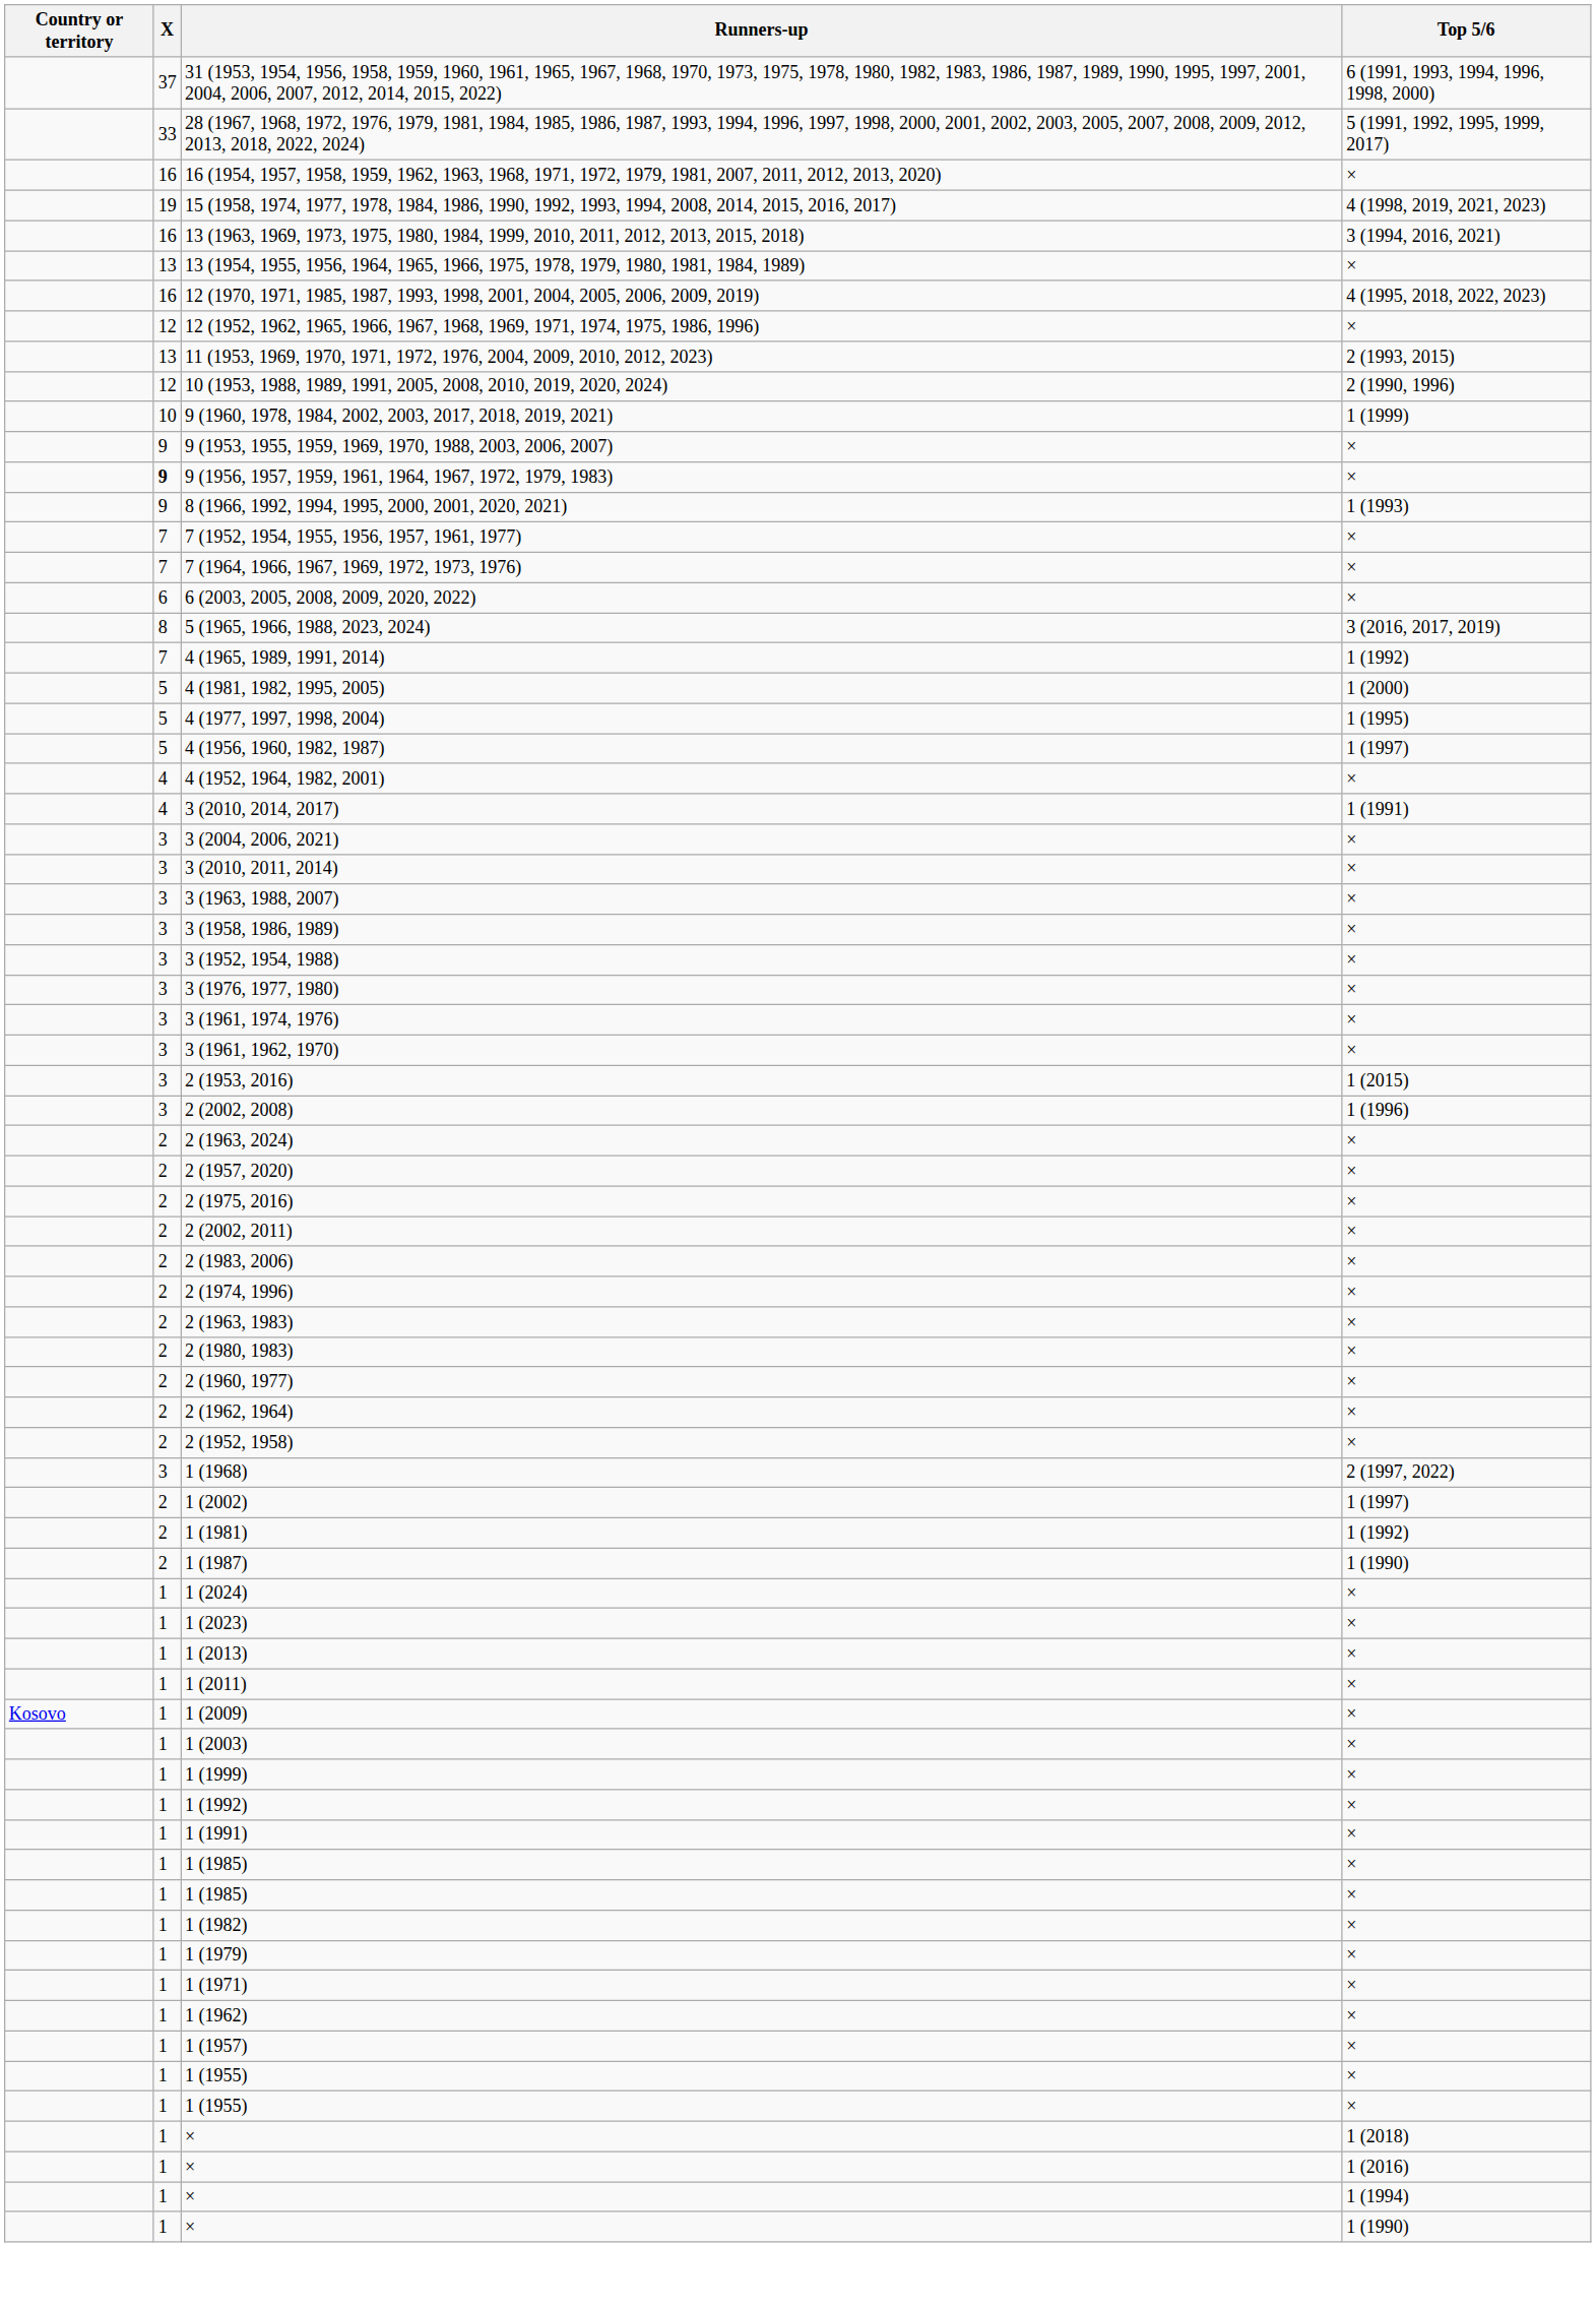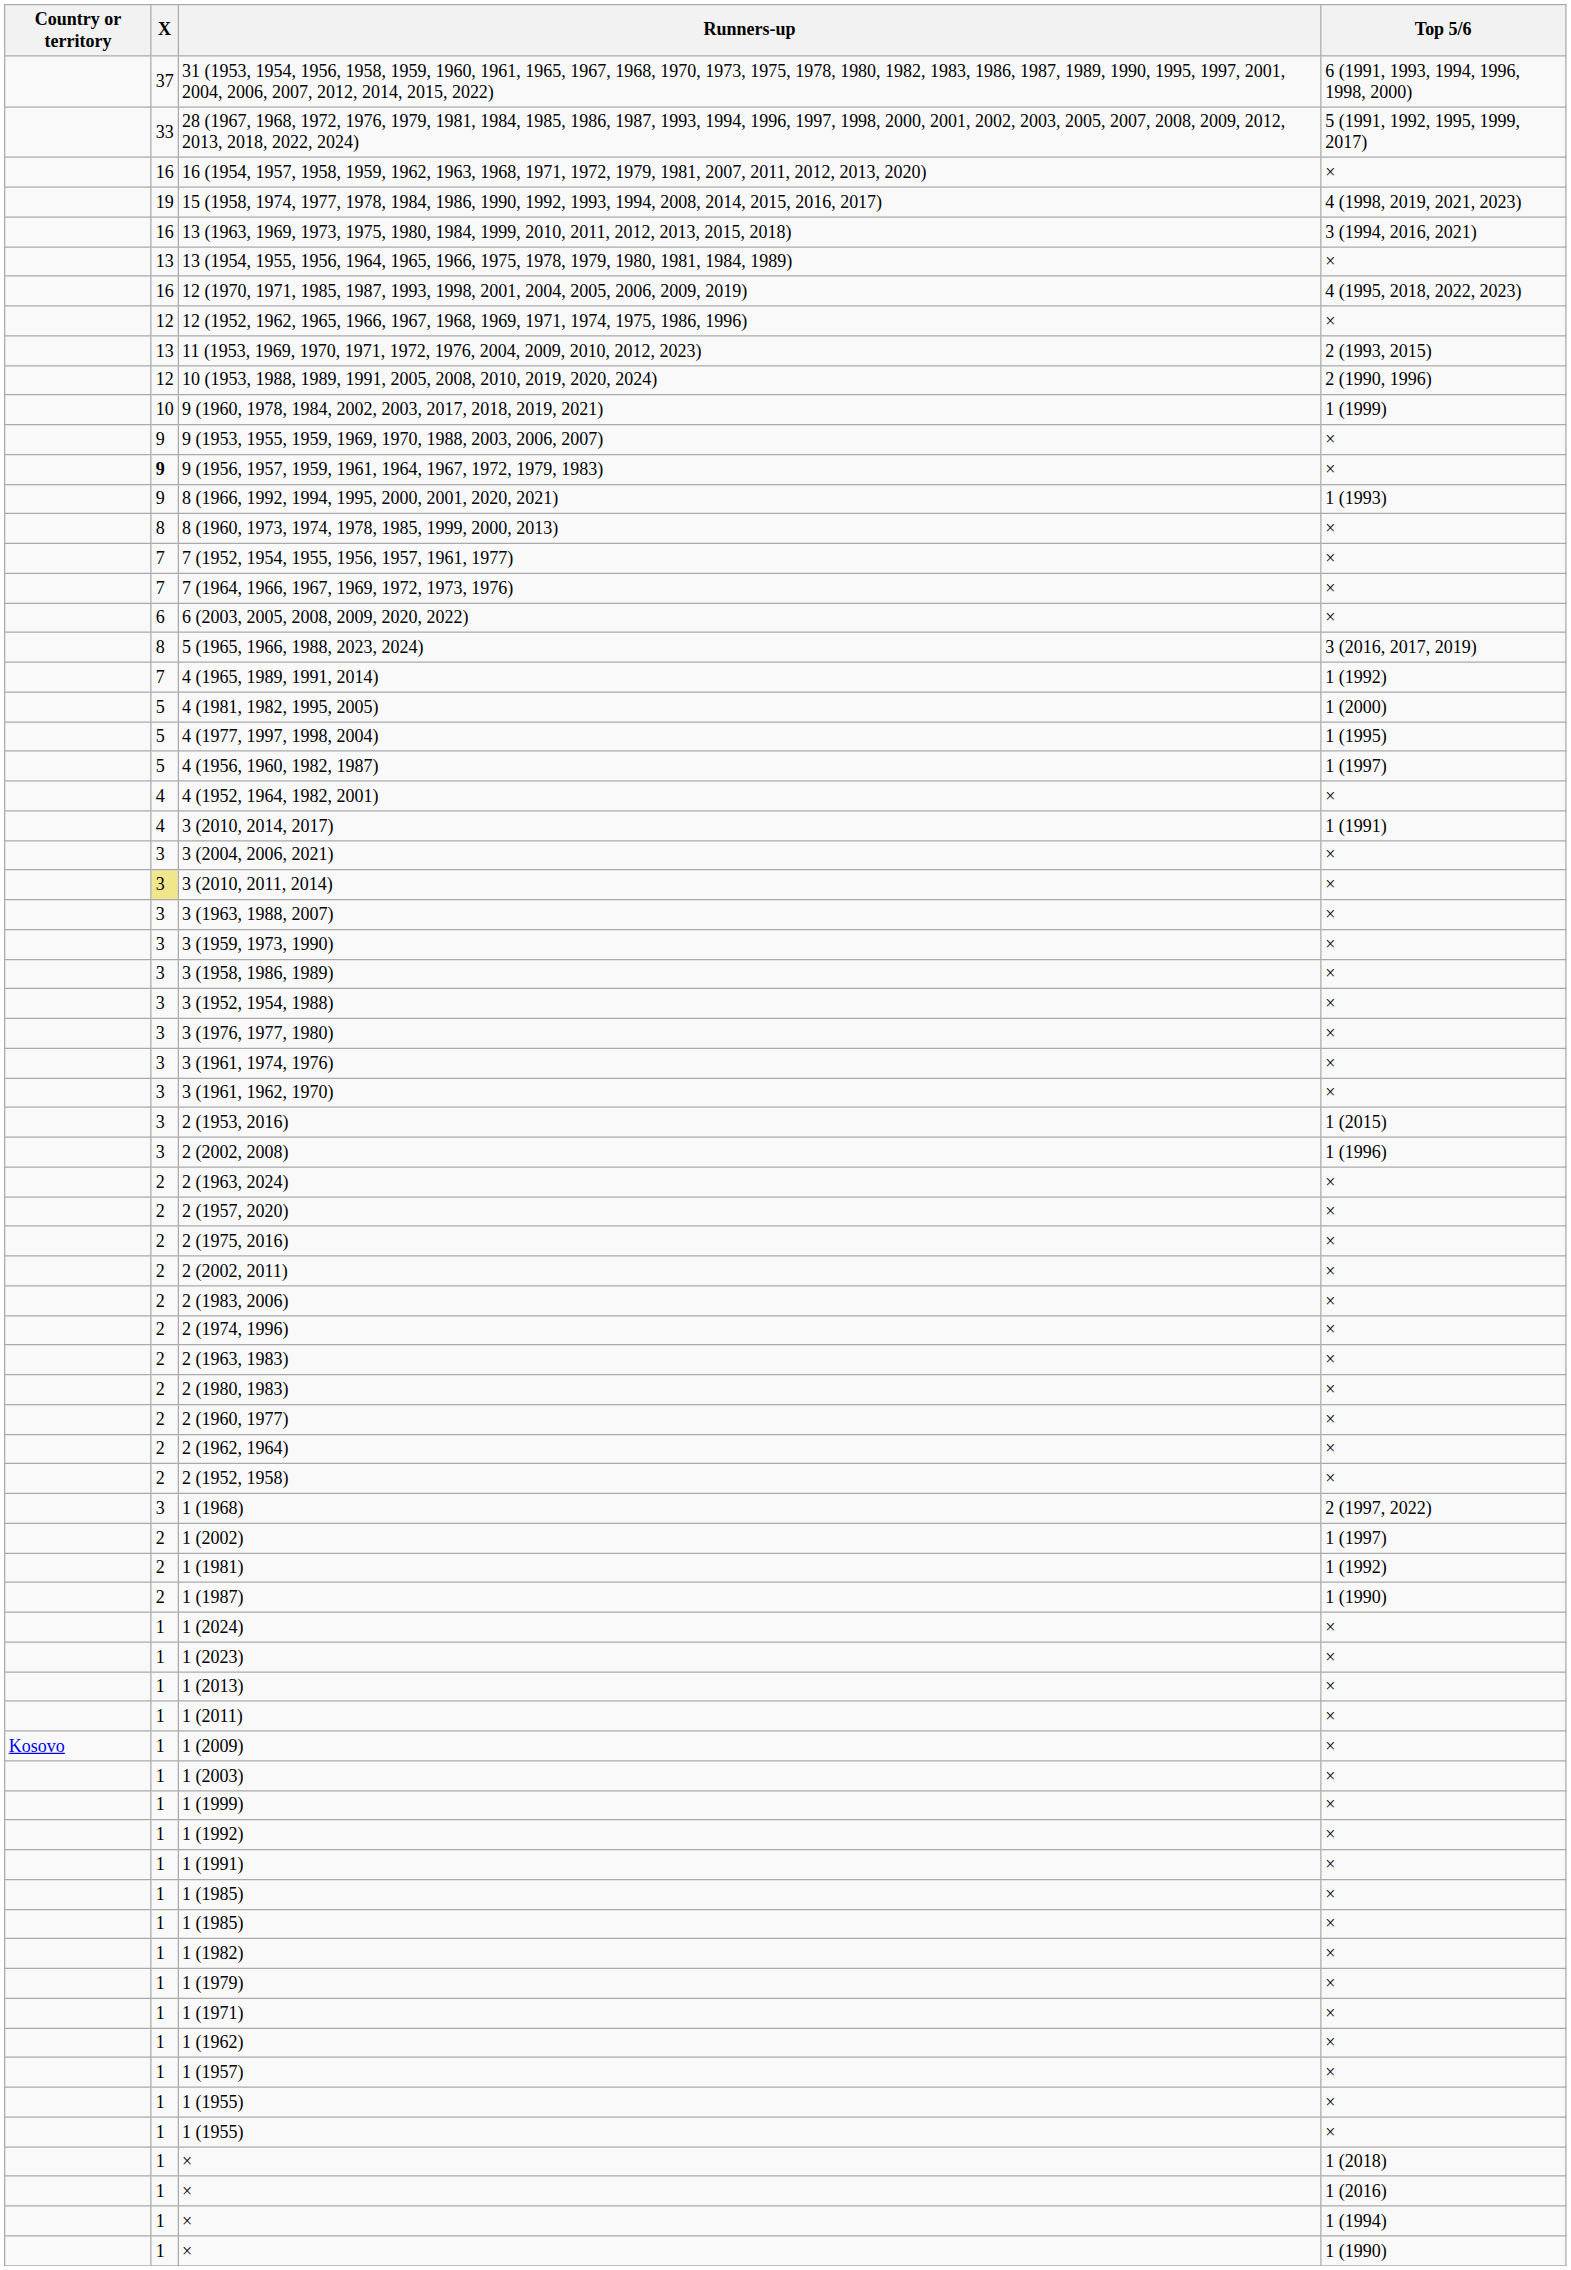+ row: 8 | 8 (1960, 1973, 1974, 1978, 1985, 1999, 2000, 2013) | ×
3 (2010, 2011, 2014) | X: no background -> khaki background
+ row: 3 | 3 (1959, 1973, 1990) | ×
